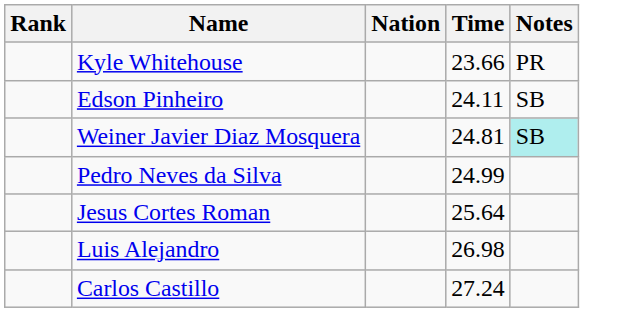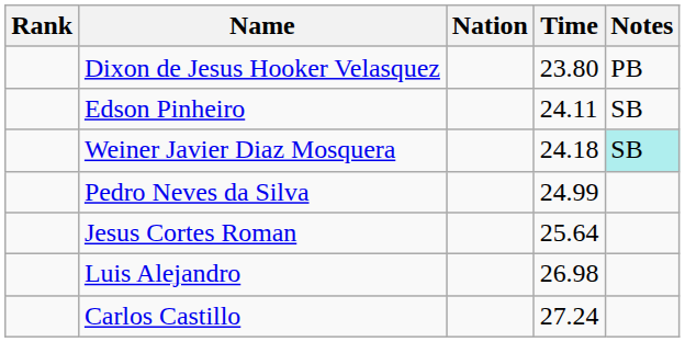- row: Kyle Whitehouse | 23.66 | PR
+ row: Dixon de Jesus Hooker Velasquez | 23.80 | PB
Weiner Javier Diaz Mosquera | Time: 24.81 -> 24.18
